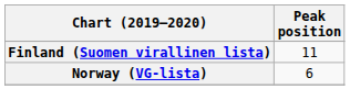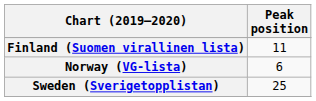+ row: Sweden (Sverigetopplistan) | 25
